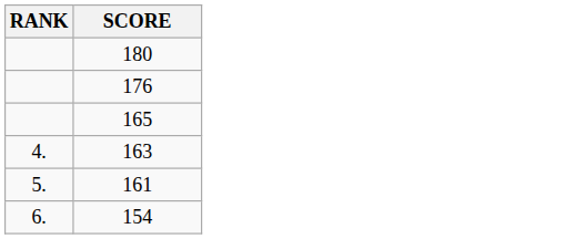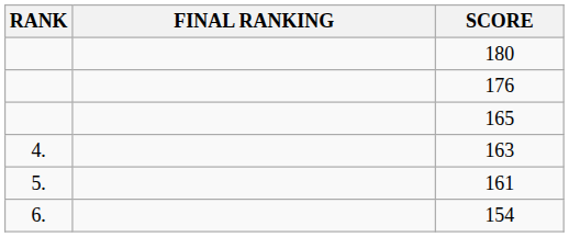+ column: FINAL RANKING
